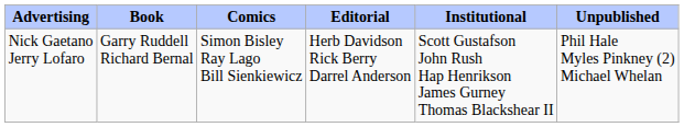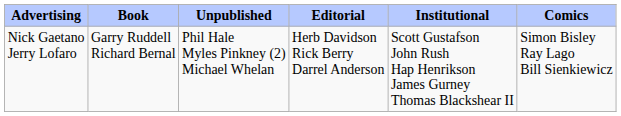columns swapped: Comics <-> Unpublished
